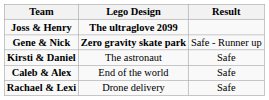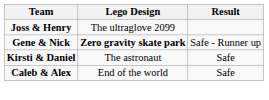Joss & Henry | Lego Design: bold -> normal
- row: Rachael & Lexi | Drone delivery | Safe
